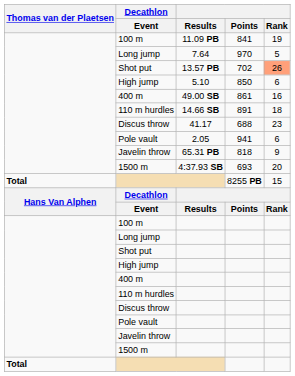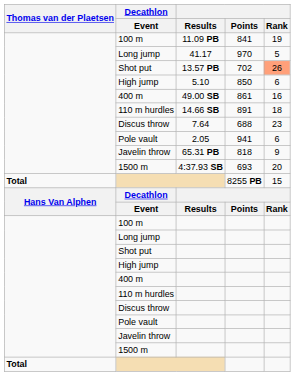970 | Results: 7.64 -> 41.17
688 | Results: 41.17 -> 7.64
